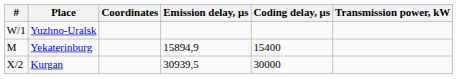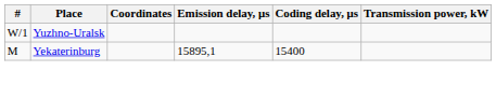Yekaterinburg | Emission delay, μs: 15894,9 -> 15895,1
- row: X/2 | Kurgan | 30939,5 | 30000
